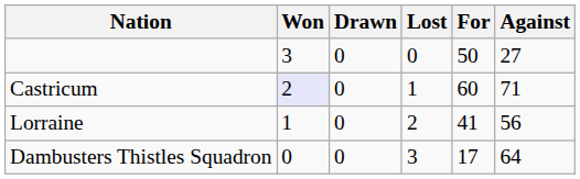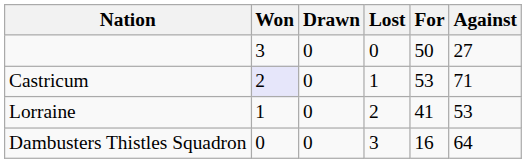Castricum | For: 60 -> 53
Lorraine | Against: 56 -> 53
Dambusters Thistles Squadron | For: 17 -> 16
